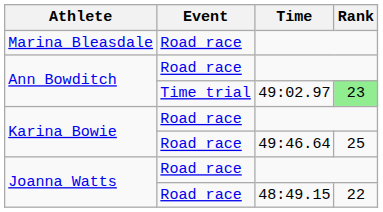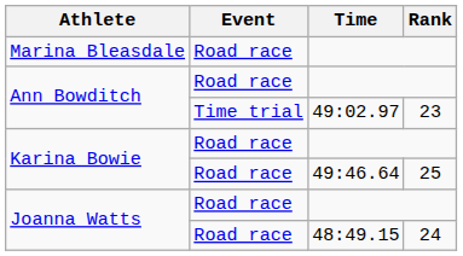Ann Bowditch / 49:02.97 | Rank: lightgreen background -> no background
Joanna Watts / 48:49.15 | Rank: 22 -> 24
